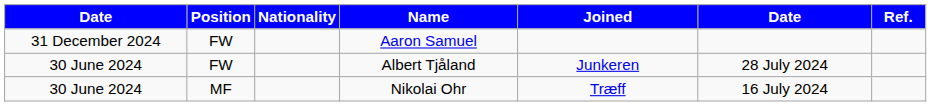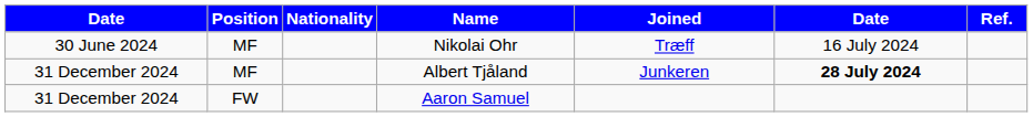rows swapped: Nikolai Ohr <-> Aaron Samuel
Albert Tjåland | column 1: 30 June 2024 -> 31 December 2024
Albert Tjåland | Position: FW -> MF
Albert Tjåland | column 6: normal -> bold
